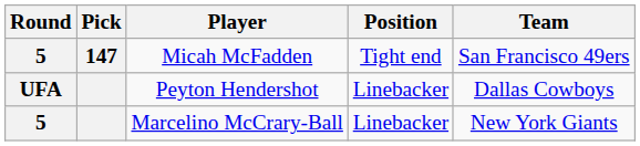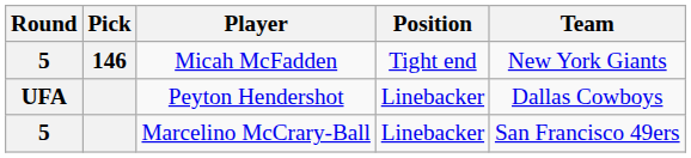Micah McFadden | Pick: 147 -> 146
Micah McFadden | Team: San Francisco 49ers -> New York Giants
Marcelino McCrary-Ball | Team: New York Giants -> San Francisco 49ers
